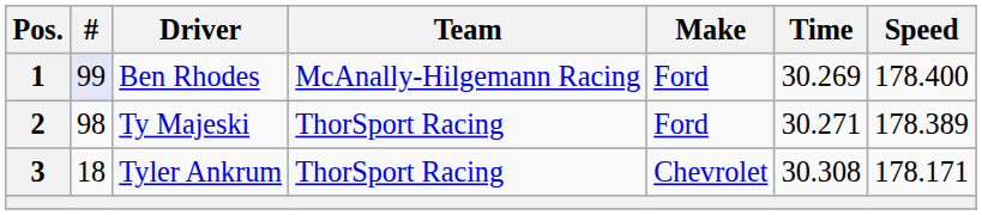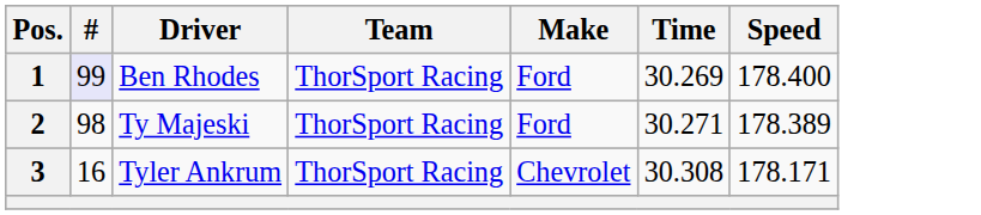1 | Team: McAnally-Hilgemann Racing -> ThorSport Racing
3 | #: 18 -> 16
